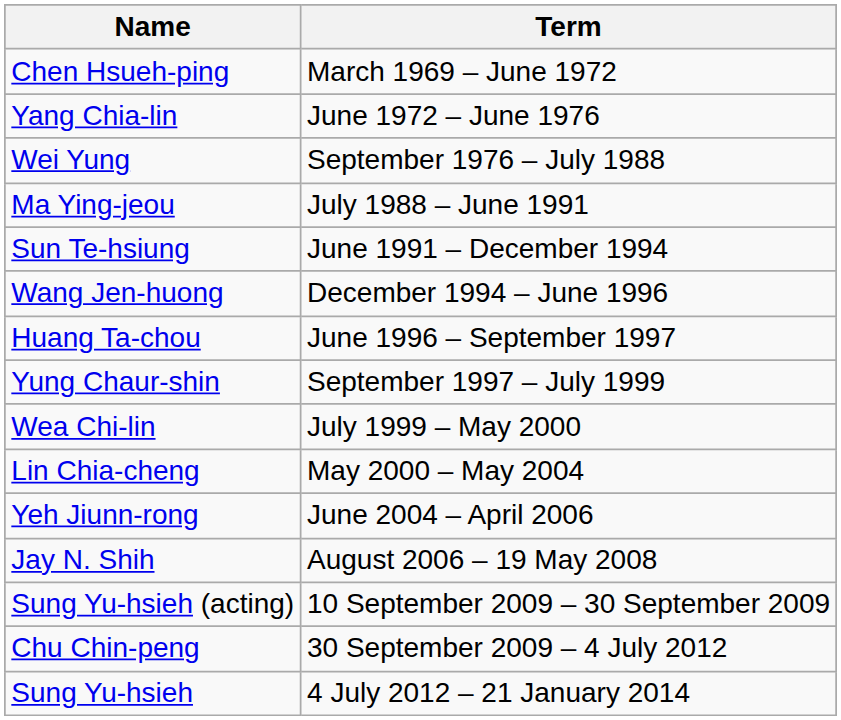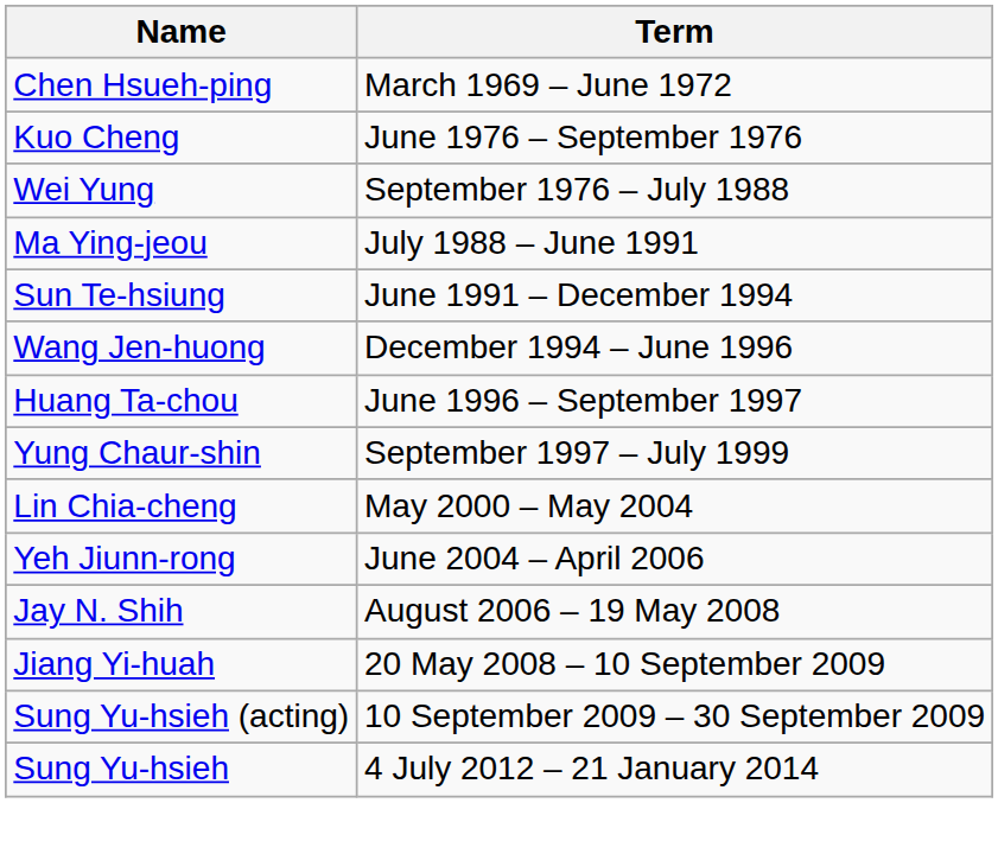- row: Yang Chia-lin | June 1972 – June 1976
+ row: Kuo Cheng | June 1976 – September 1976
- row: Wea Chi-lin | July 1999 – May 2000
+ row: Jiang Yi-huah | 20 May 2008 – 10 September 2009
- row: Chu Chin-peng | 30 September 2009 – 4 July 2012
